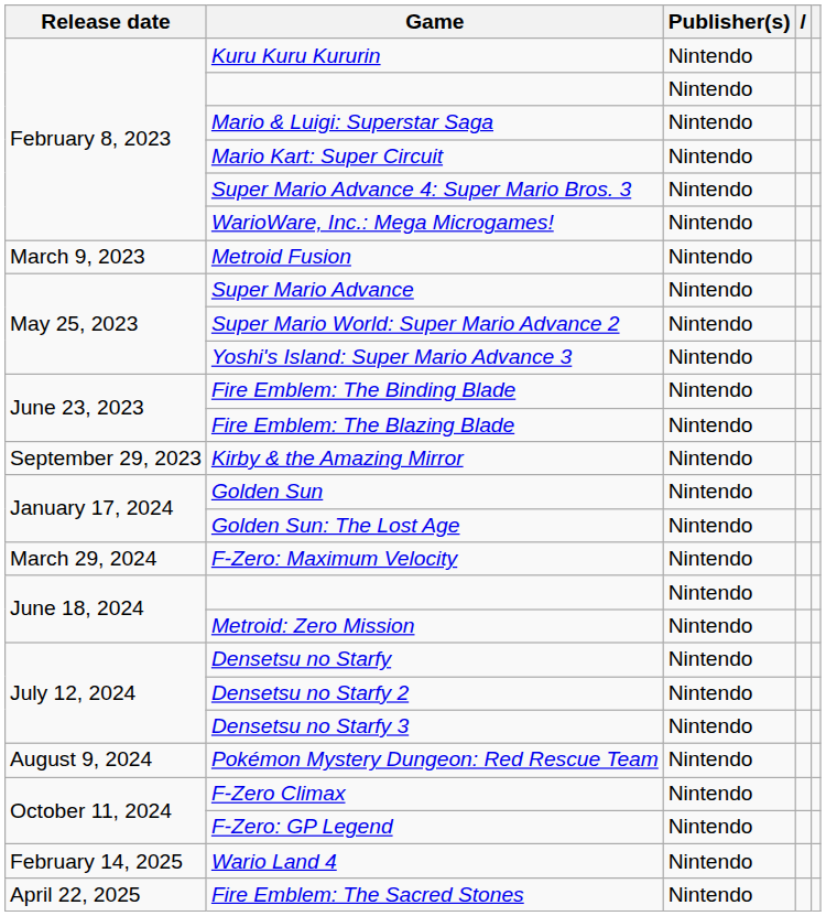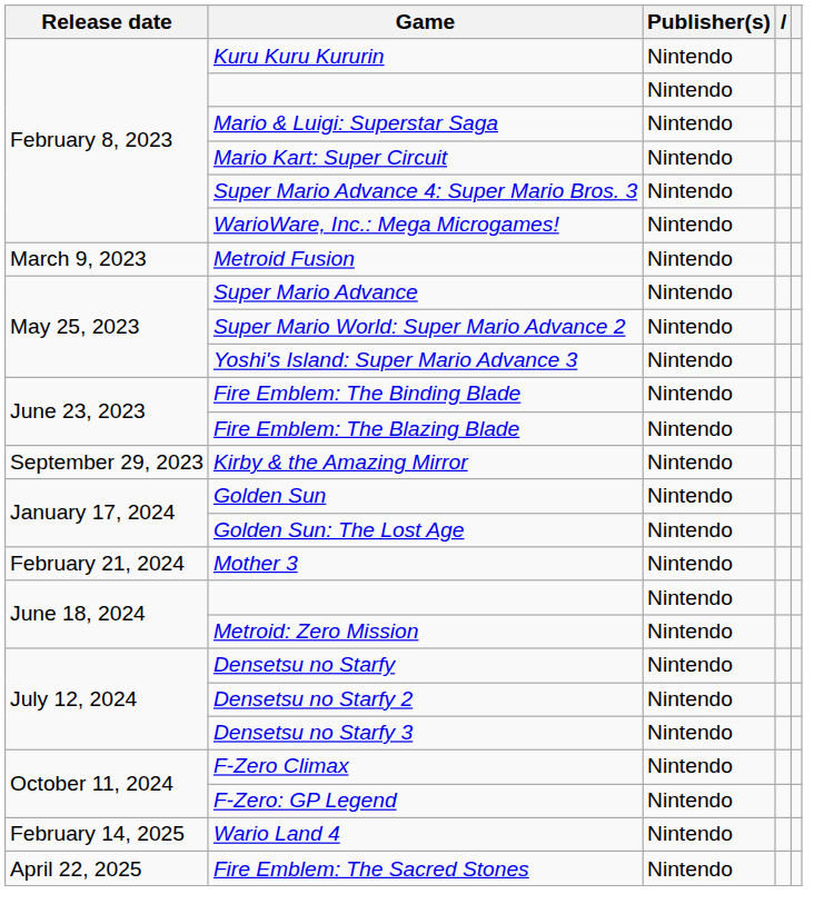+ row: February 21, 2024 | Mother 3 | Nintendo
- row: March 29, 2024 | F-Zero: Maximum Velocity | Nintendo
- row: August 9, 2024 | Pokémon Mystery Dungeon: Red Rescue Team | Nintendo
